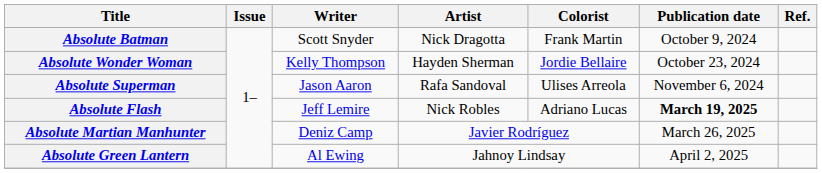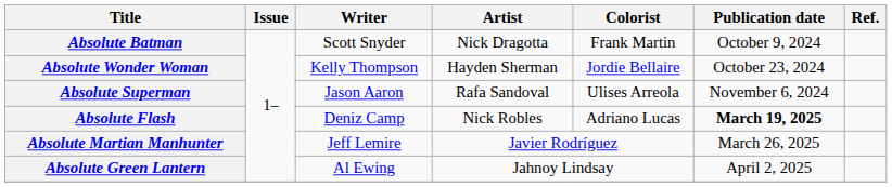Absolute Flash | Writer: Jeff Lemire -> Deniz Camp
Absolute Martian Manhunter | Writer: Deniz Camp -> Jeff Lemire
